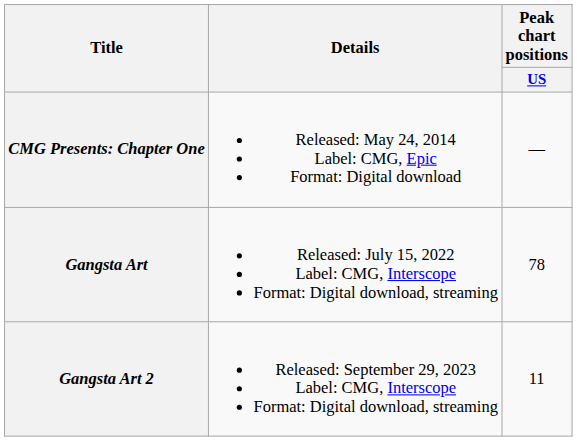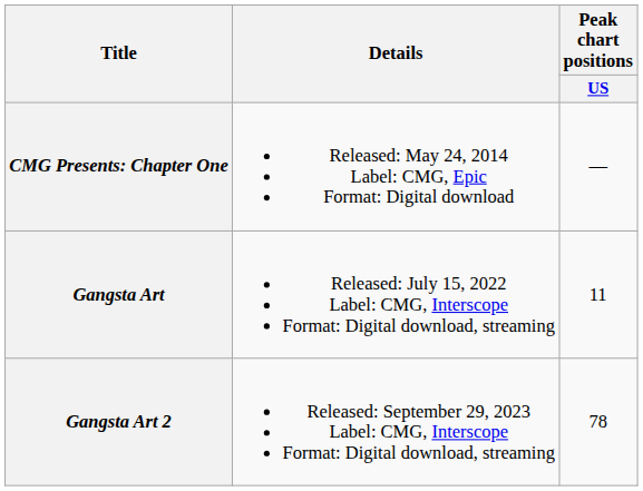Gangsta Art | Peak chart positions / US: 78 -> 11
Gangsta Art 2 | Peak chart positions / US: 11 -> 78
